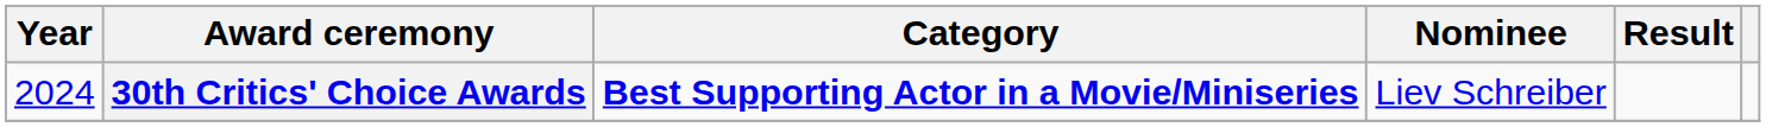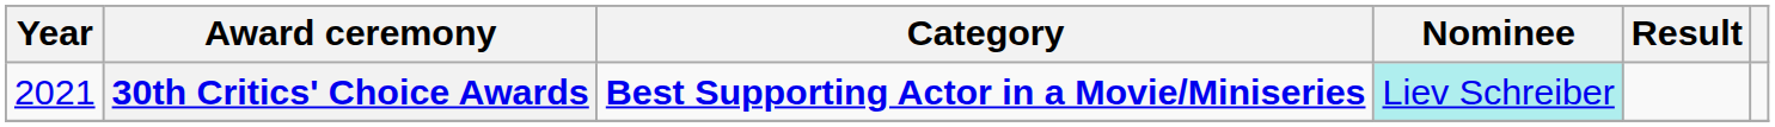30th Critics' Choice Awards | Year: 2024 -> 2021
30th Critics' Choice Awards | Nominee: no background -> paleturquoise background
